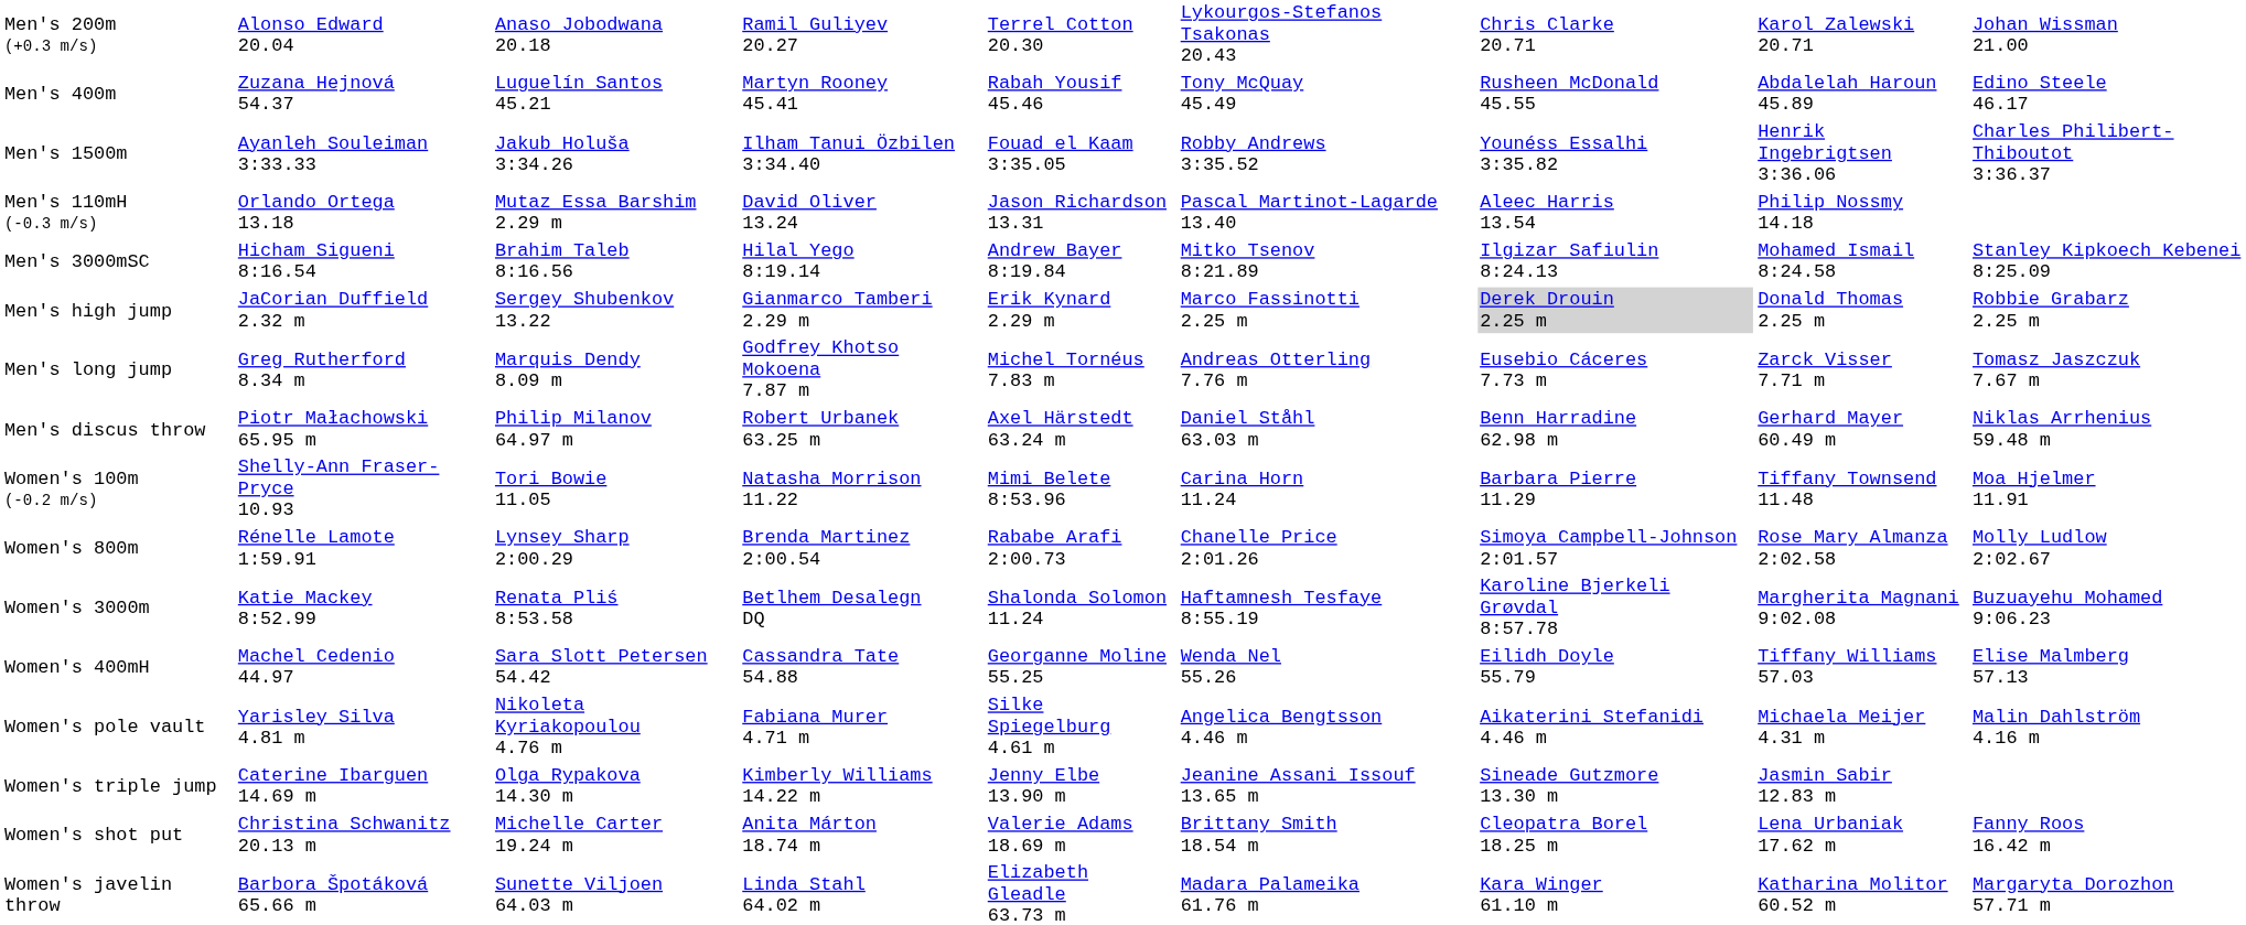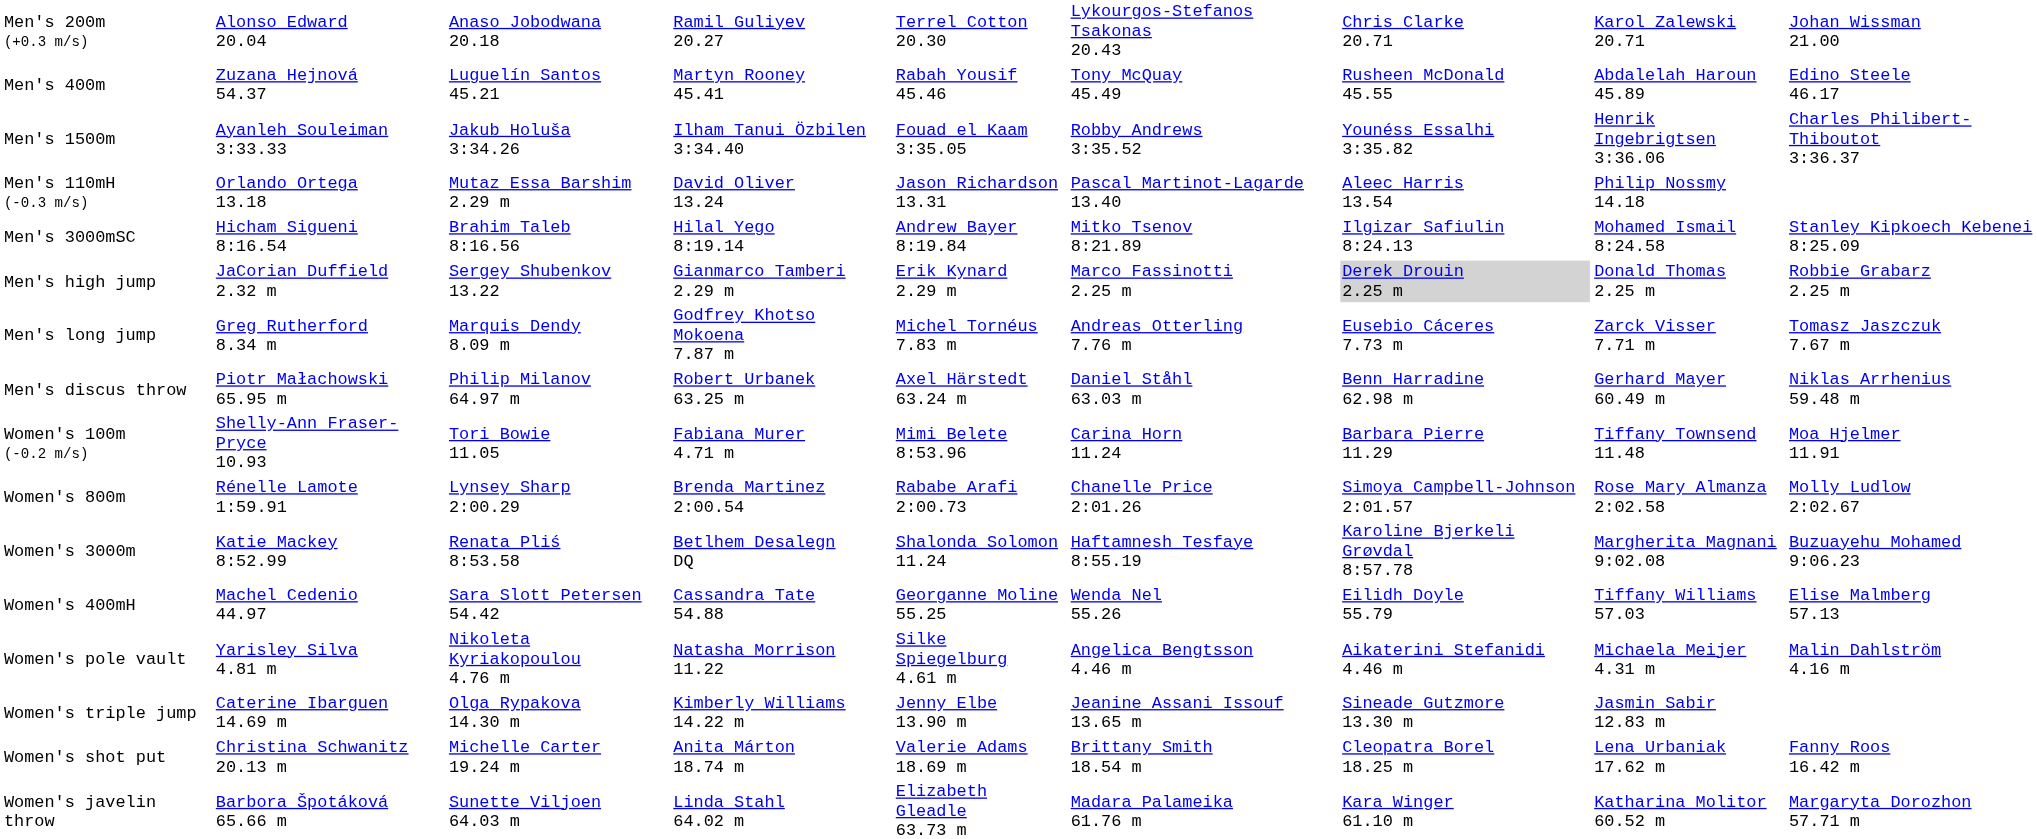Women's 100m (-0.2 m/s) | column 4: Natasha Morrison 11.22 -> Fabiana Murer 4.71 m
Women's pole vault | column 4: Fabiana Murer 4.71 m -> Natasha Morrison 11.22
